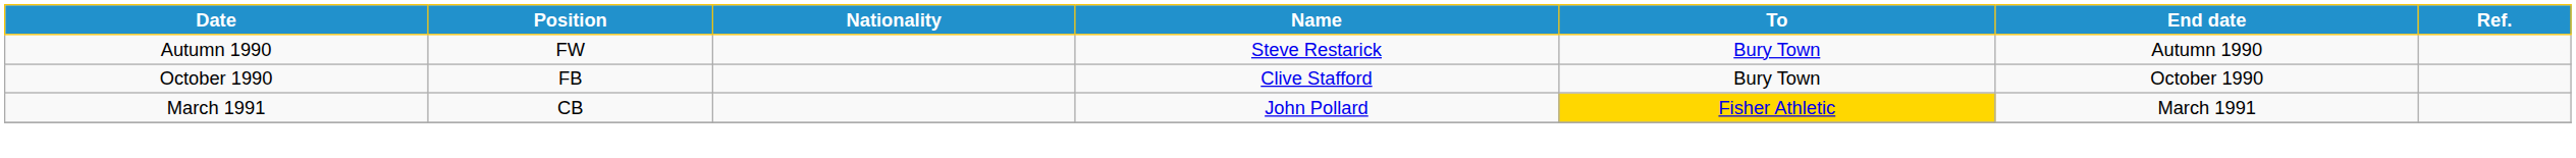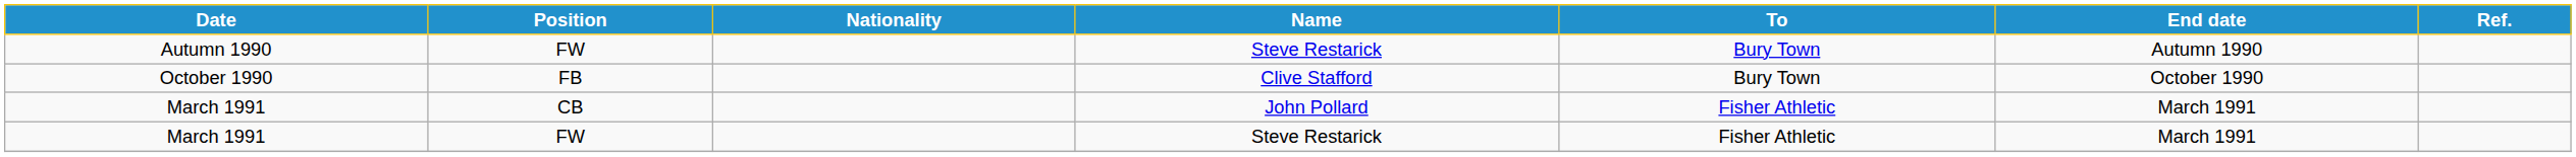March 1991 / CB | To: gold background -> no background
+ row: March 1991 | FW | Steve Restarick | Fisher Athletic | March 1991
